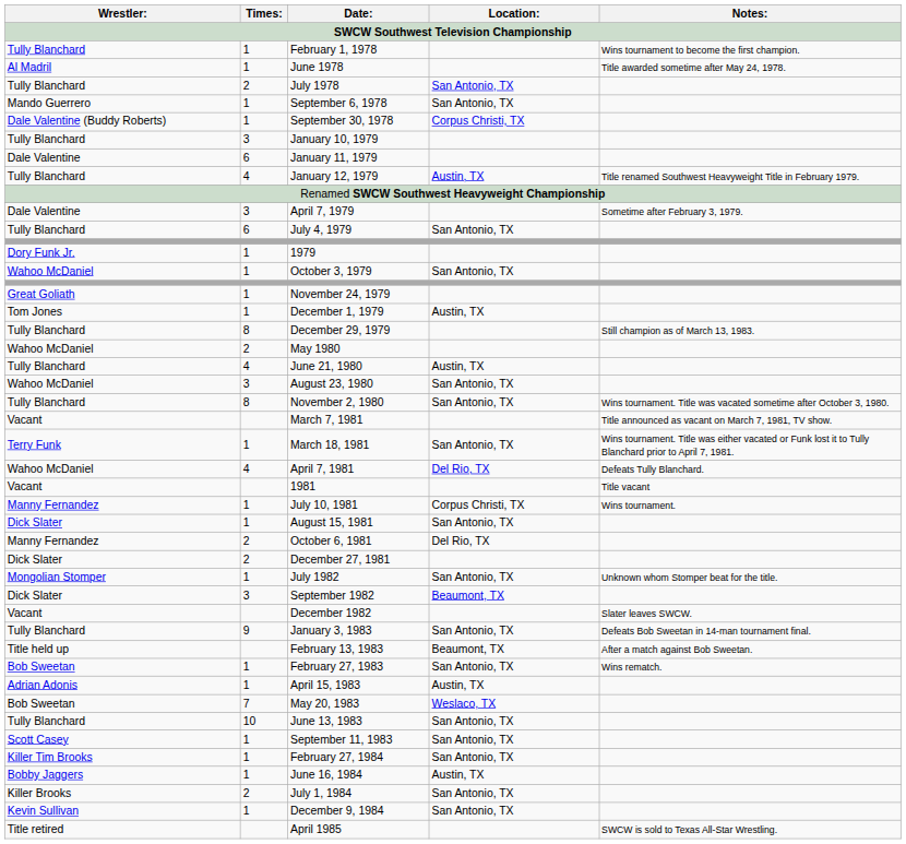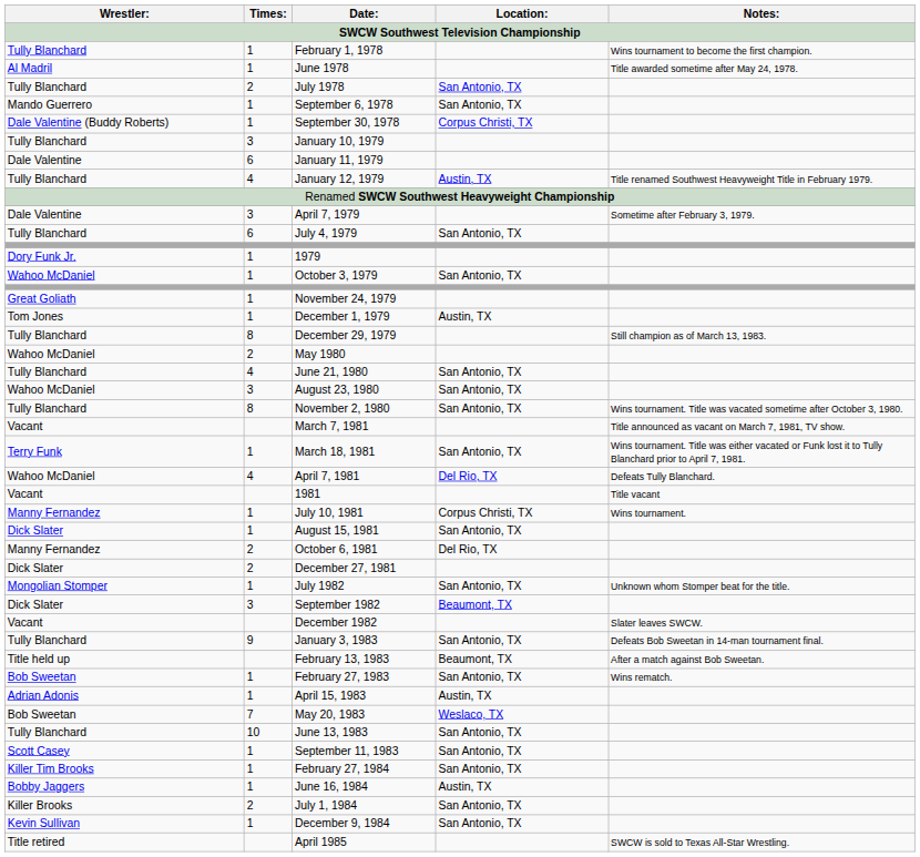June 21, 1980 | Location:: Austin, TX -> San Antonio, TX
